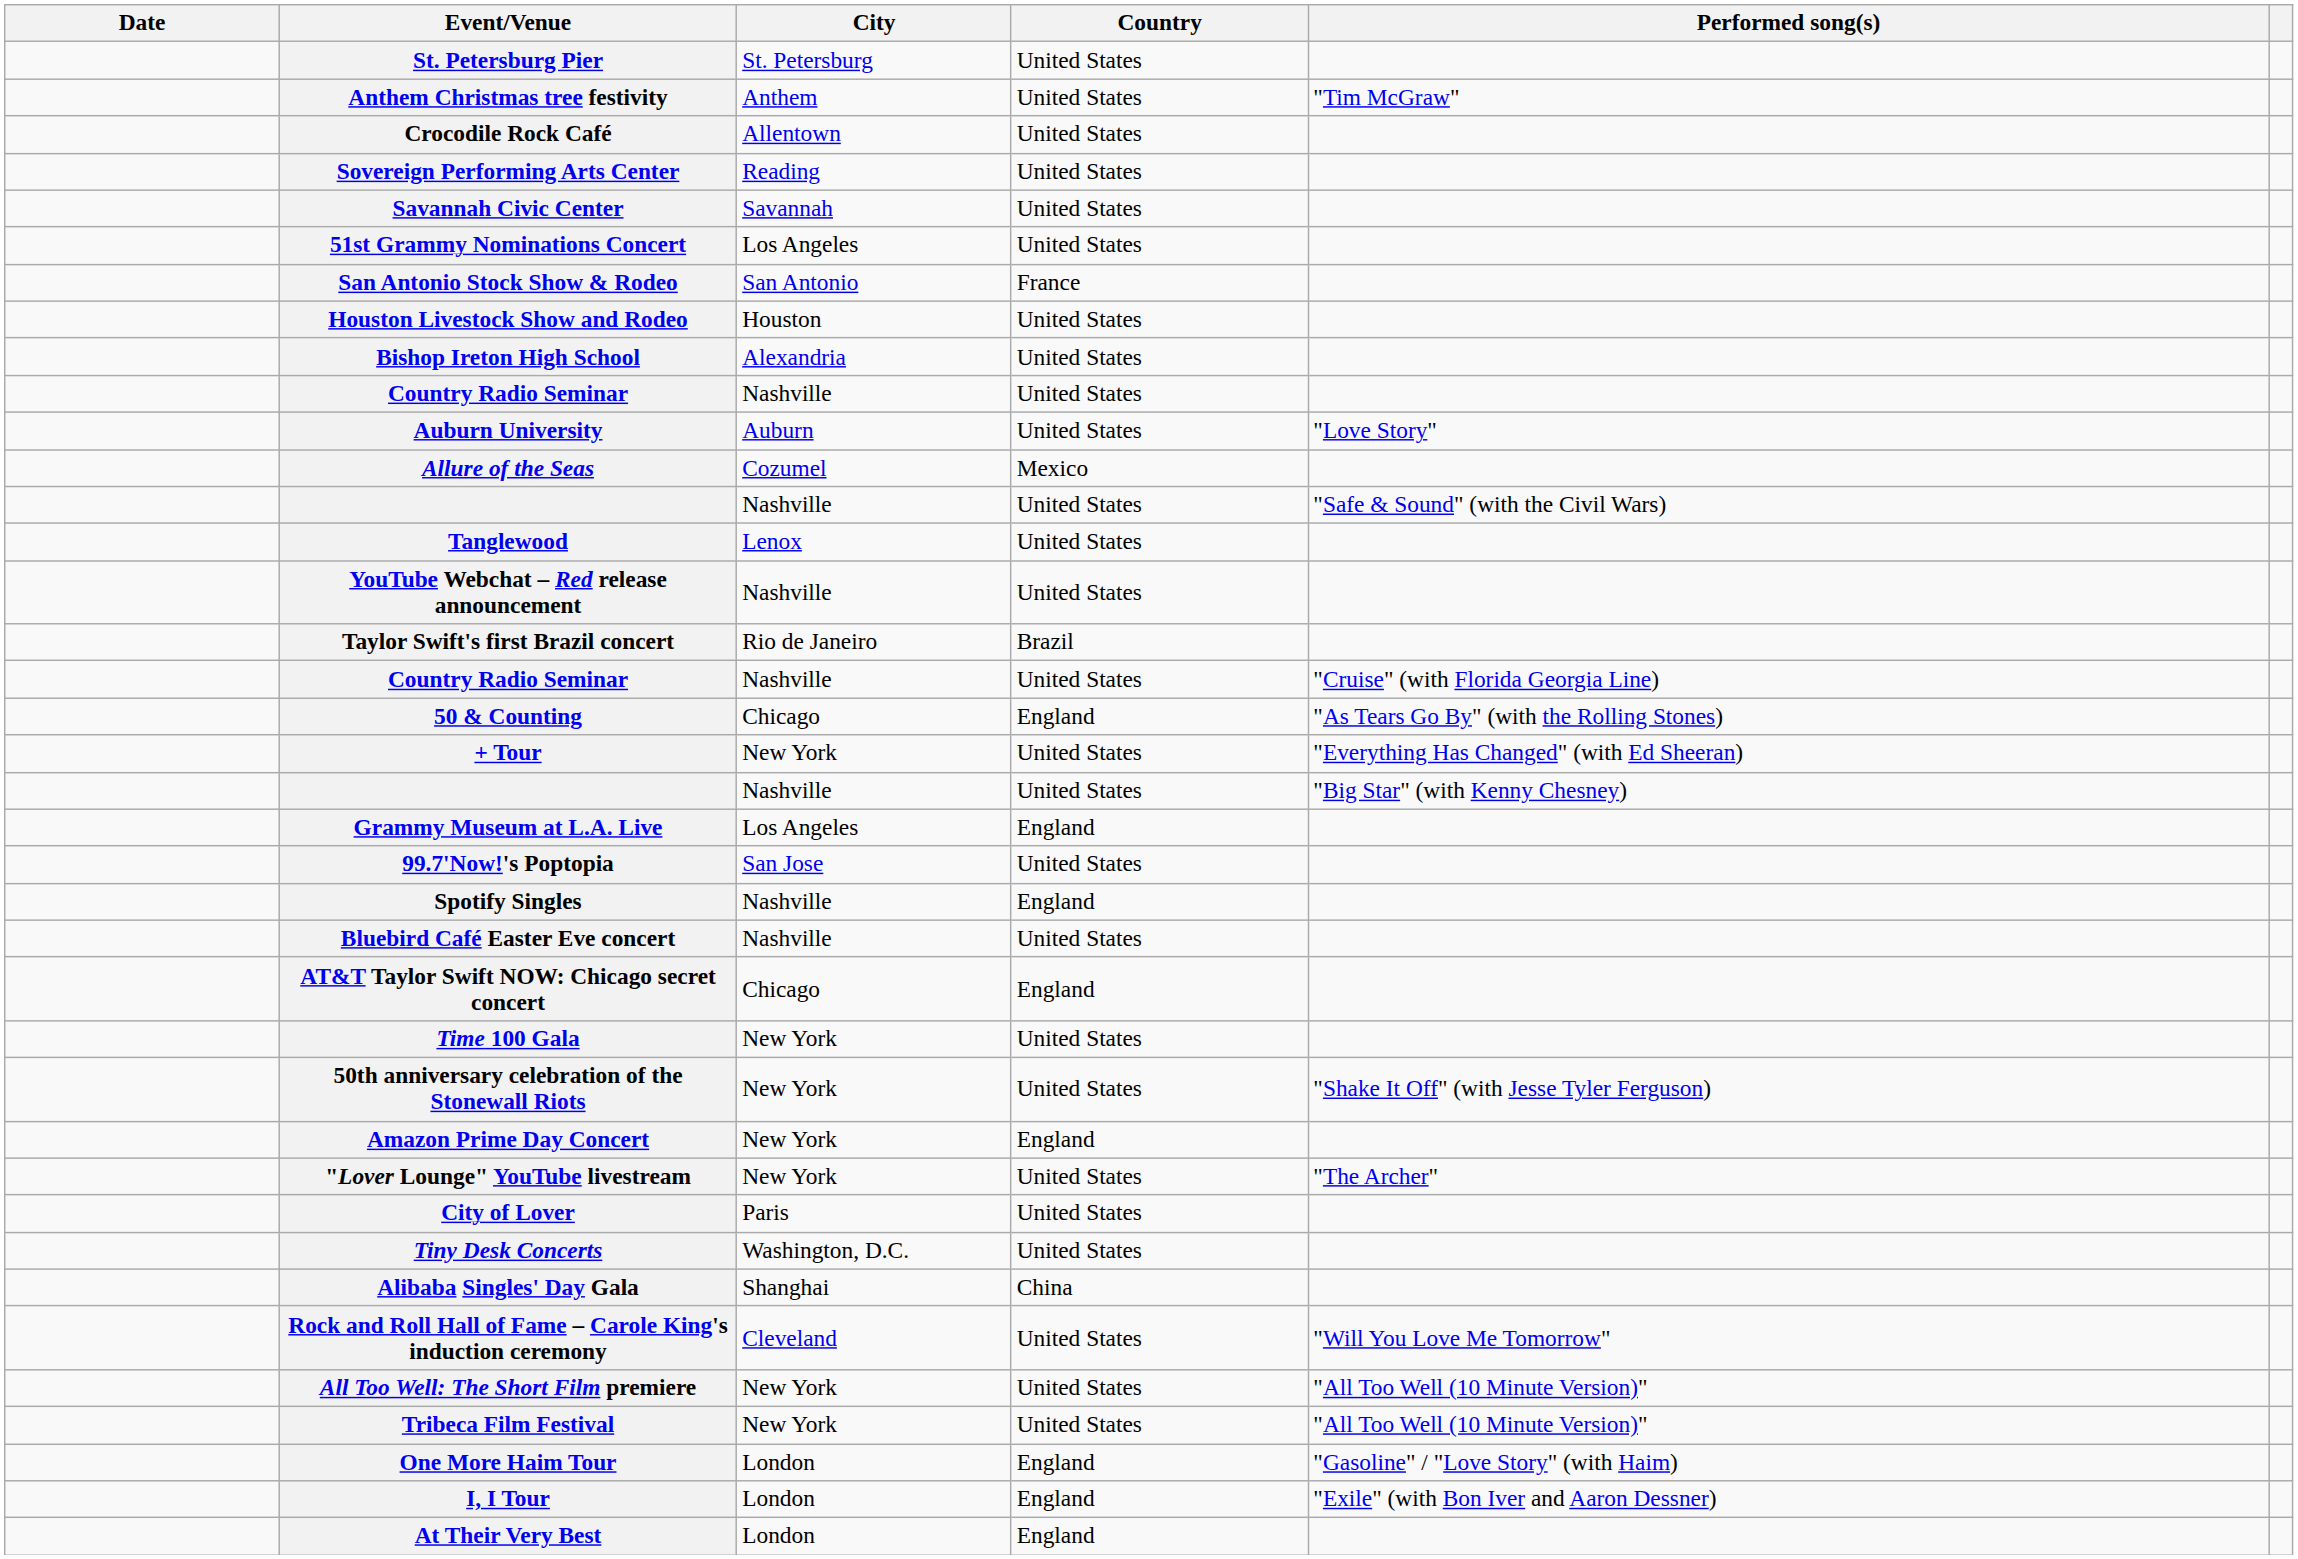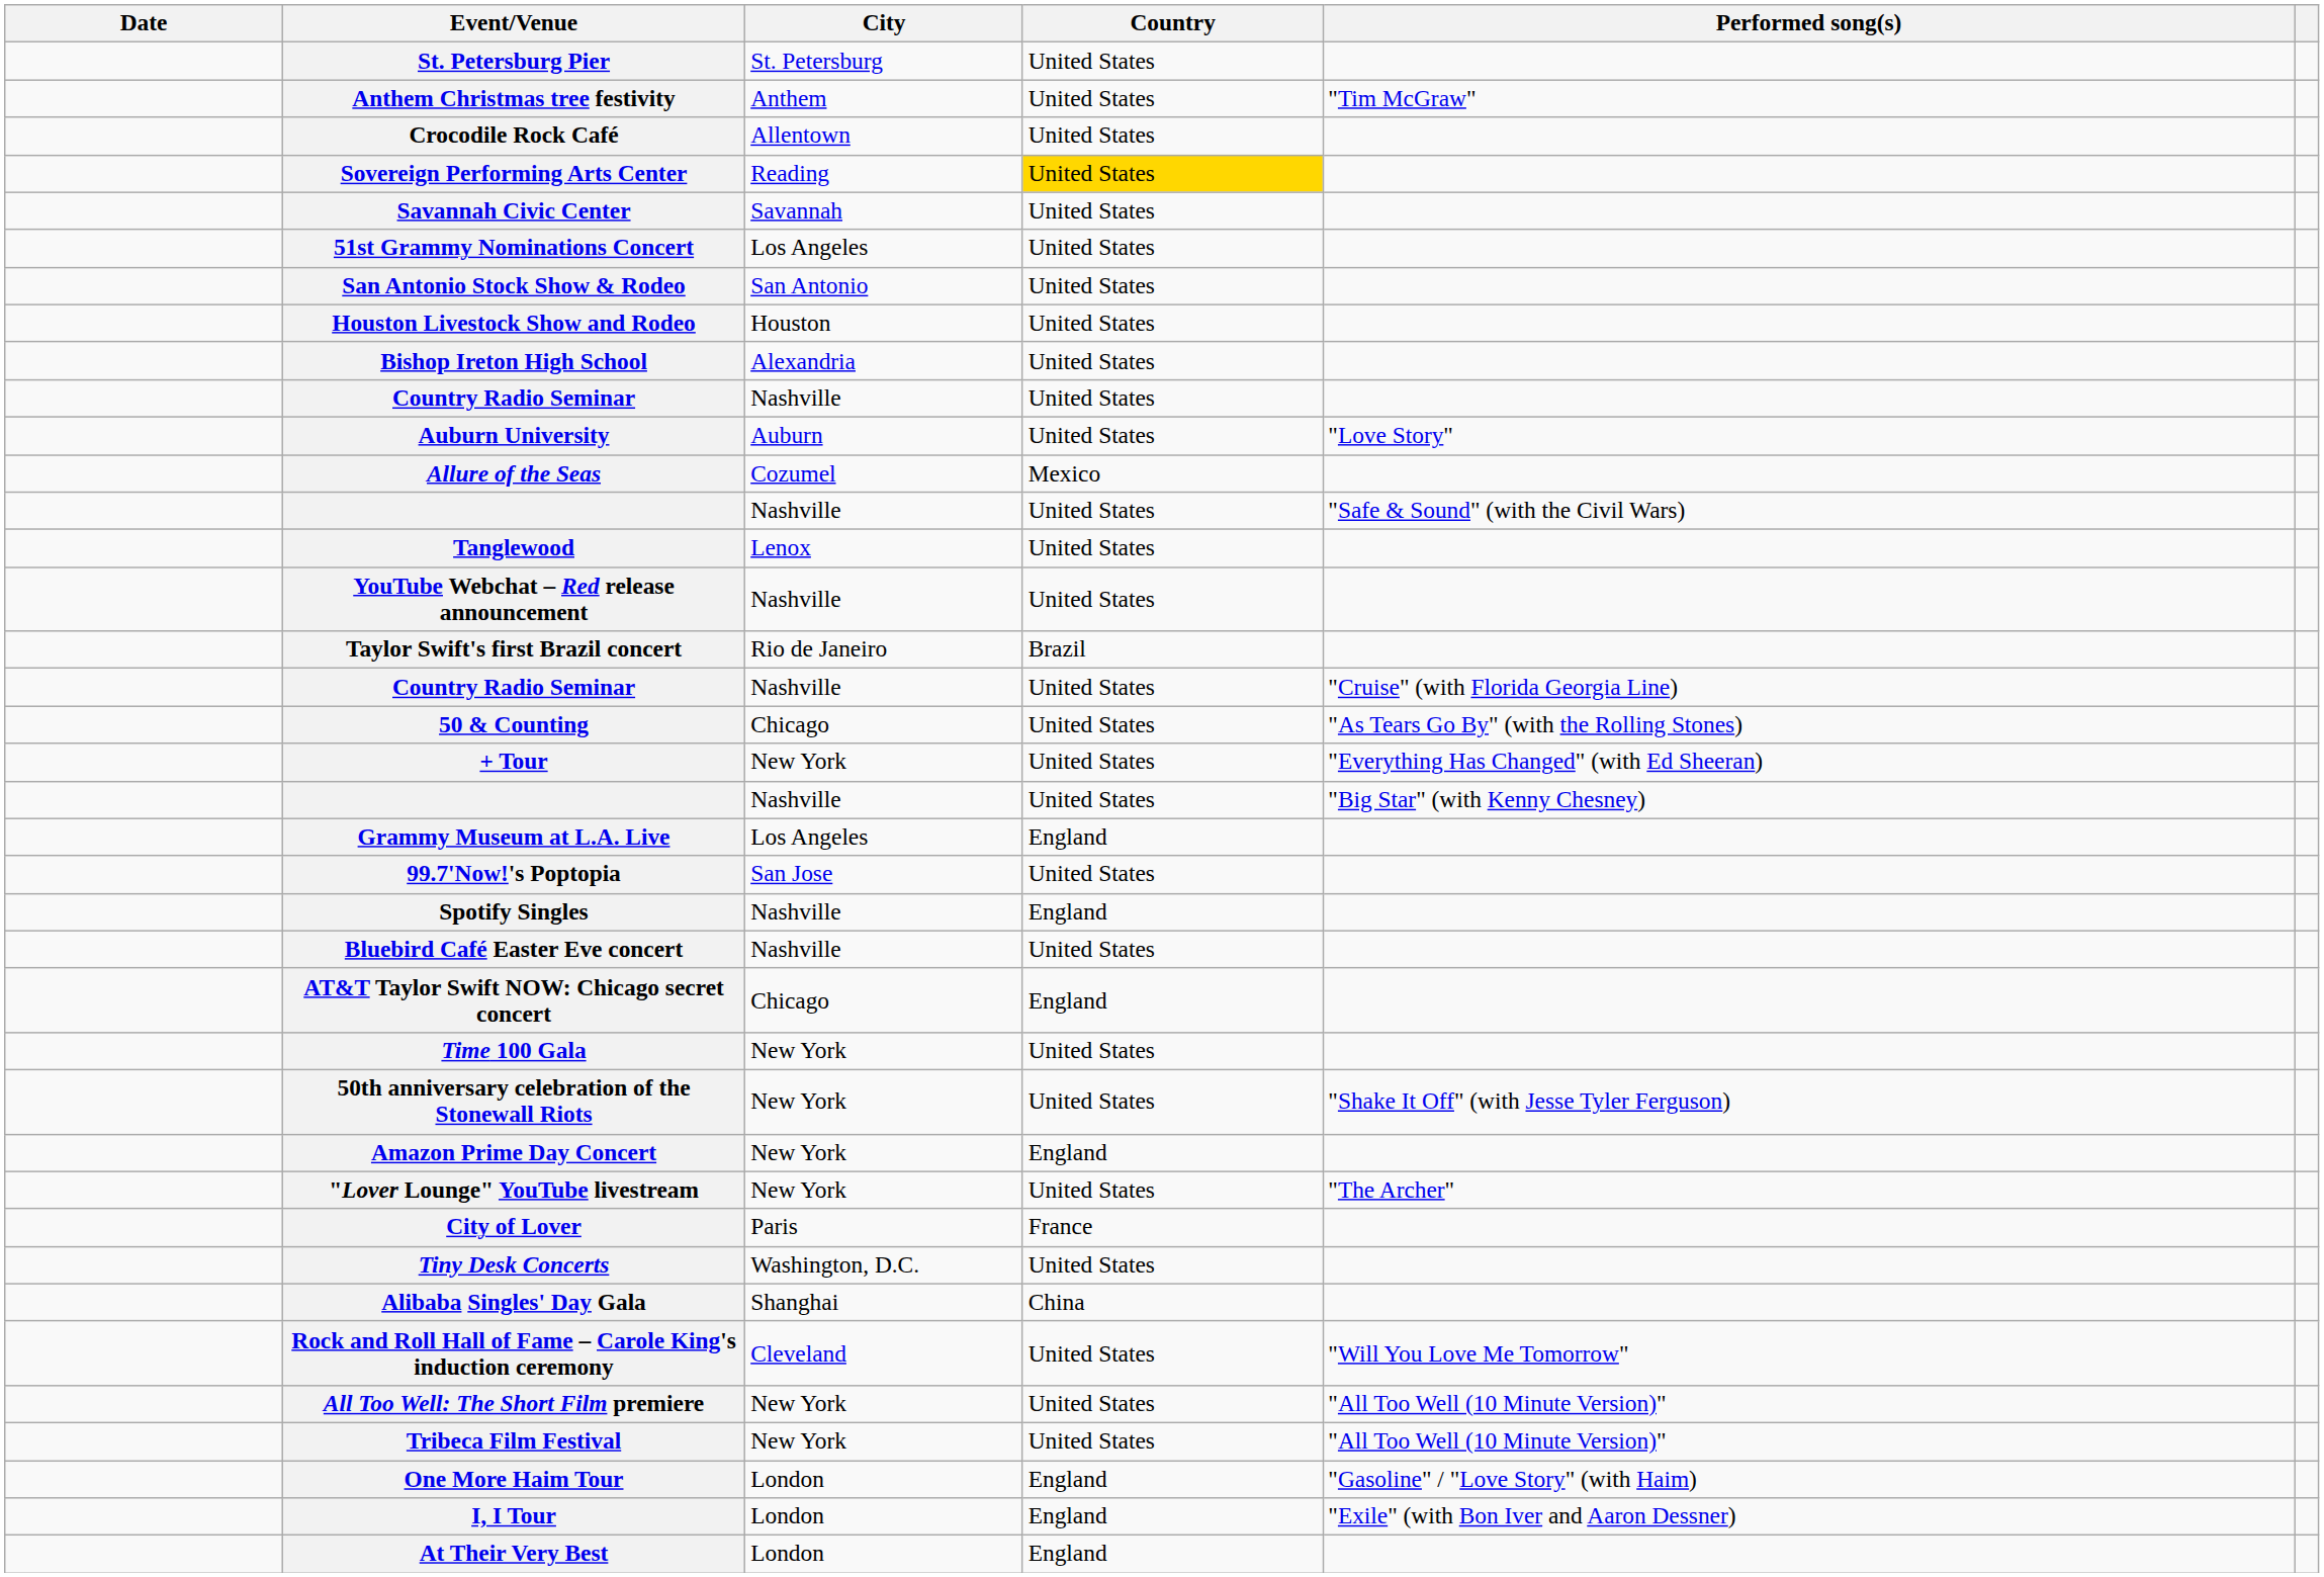Sovereign Performing Arts Center | Country: no background -> gold background
San Antonio Stock Show & Rodeo | Country: France -> United States
50 & Counting | Country: England -> United States
City of Lover | Country: United States -> France
